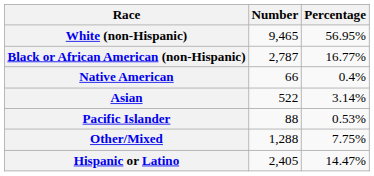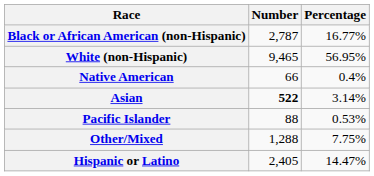rows swapped: White (non-Hispanic) <-> Black or African American (non-Hispanic)
Asian | Number: normal -> bold
